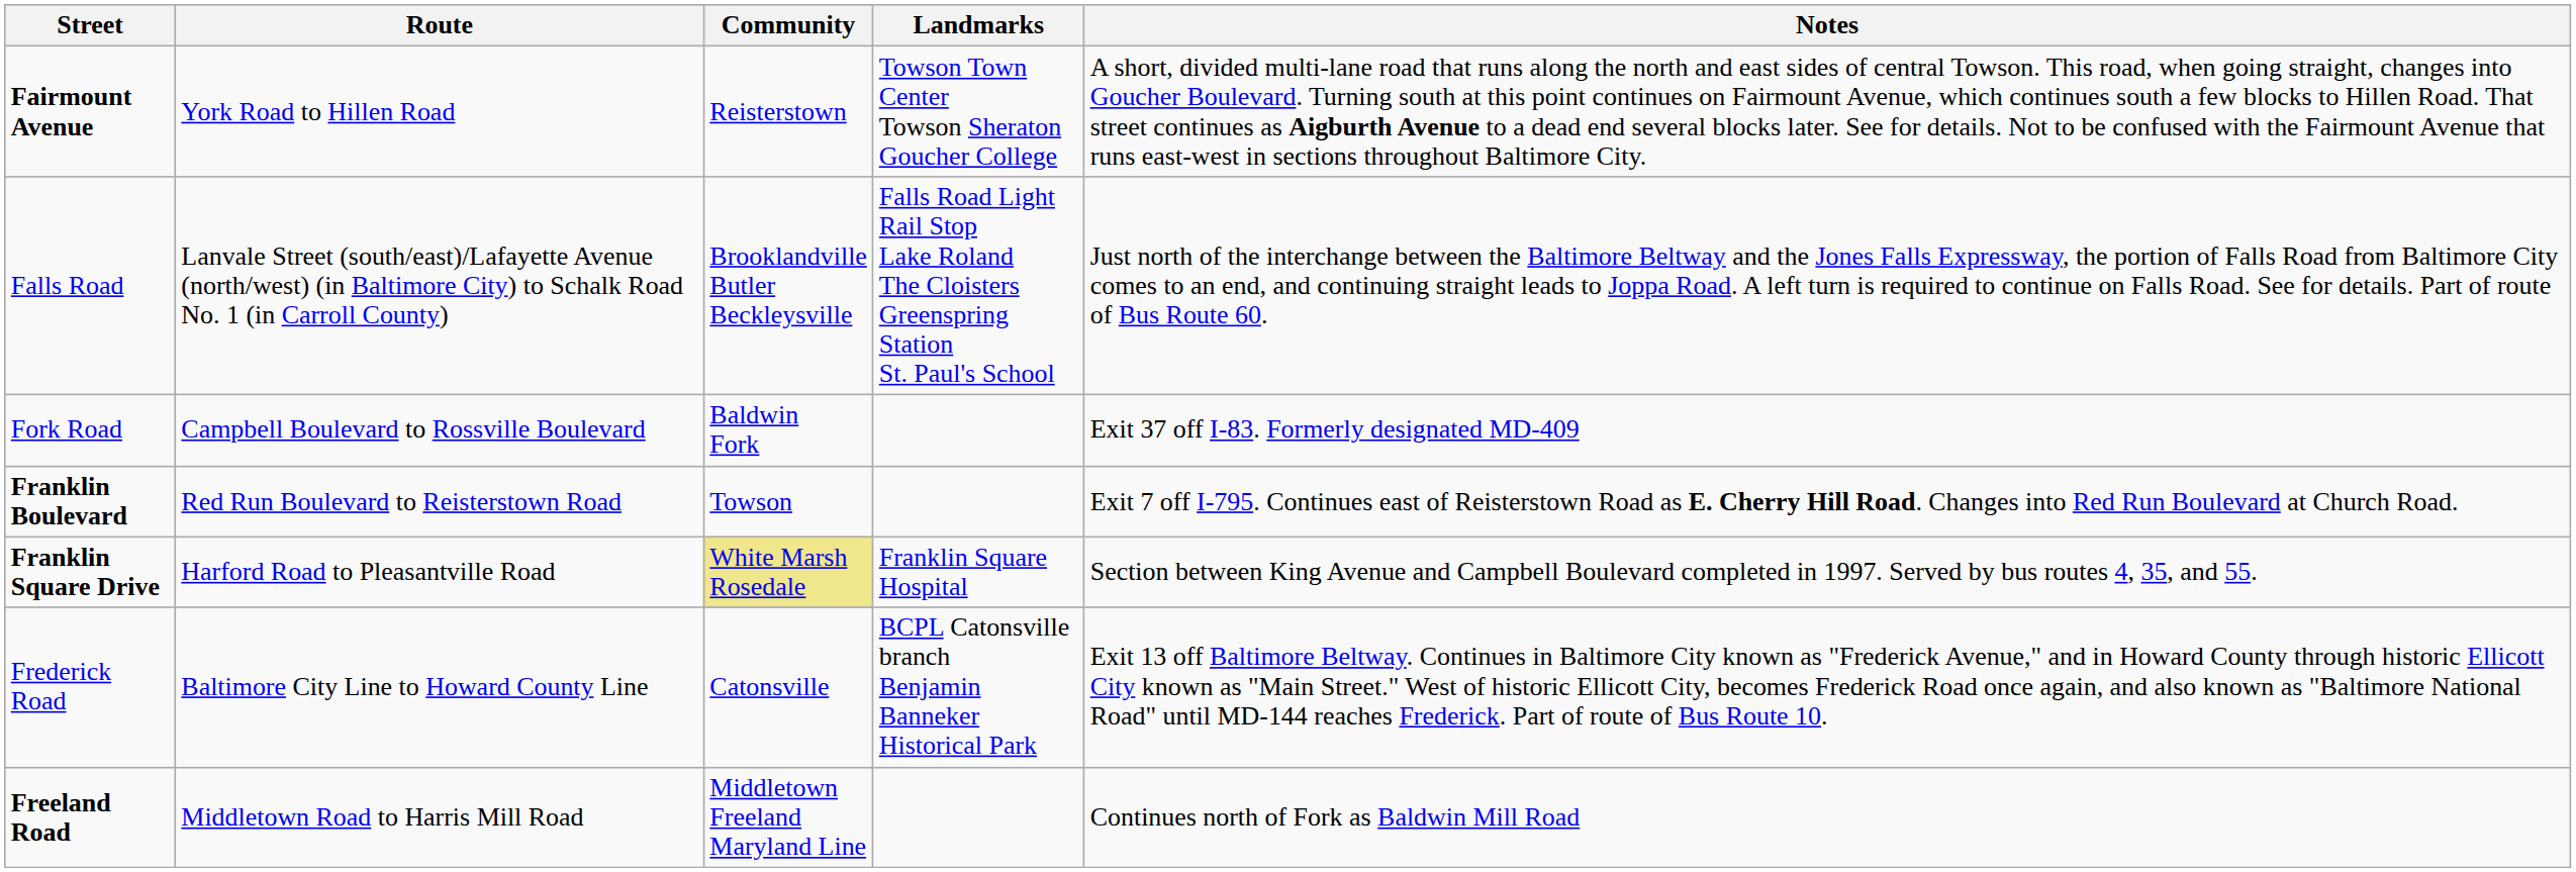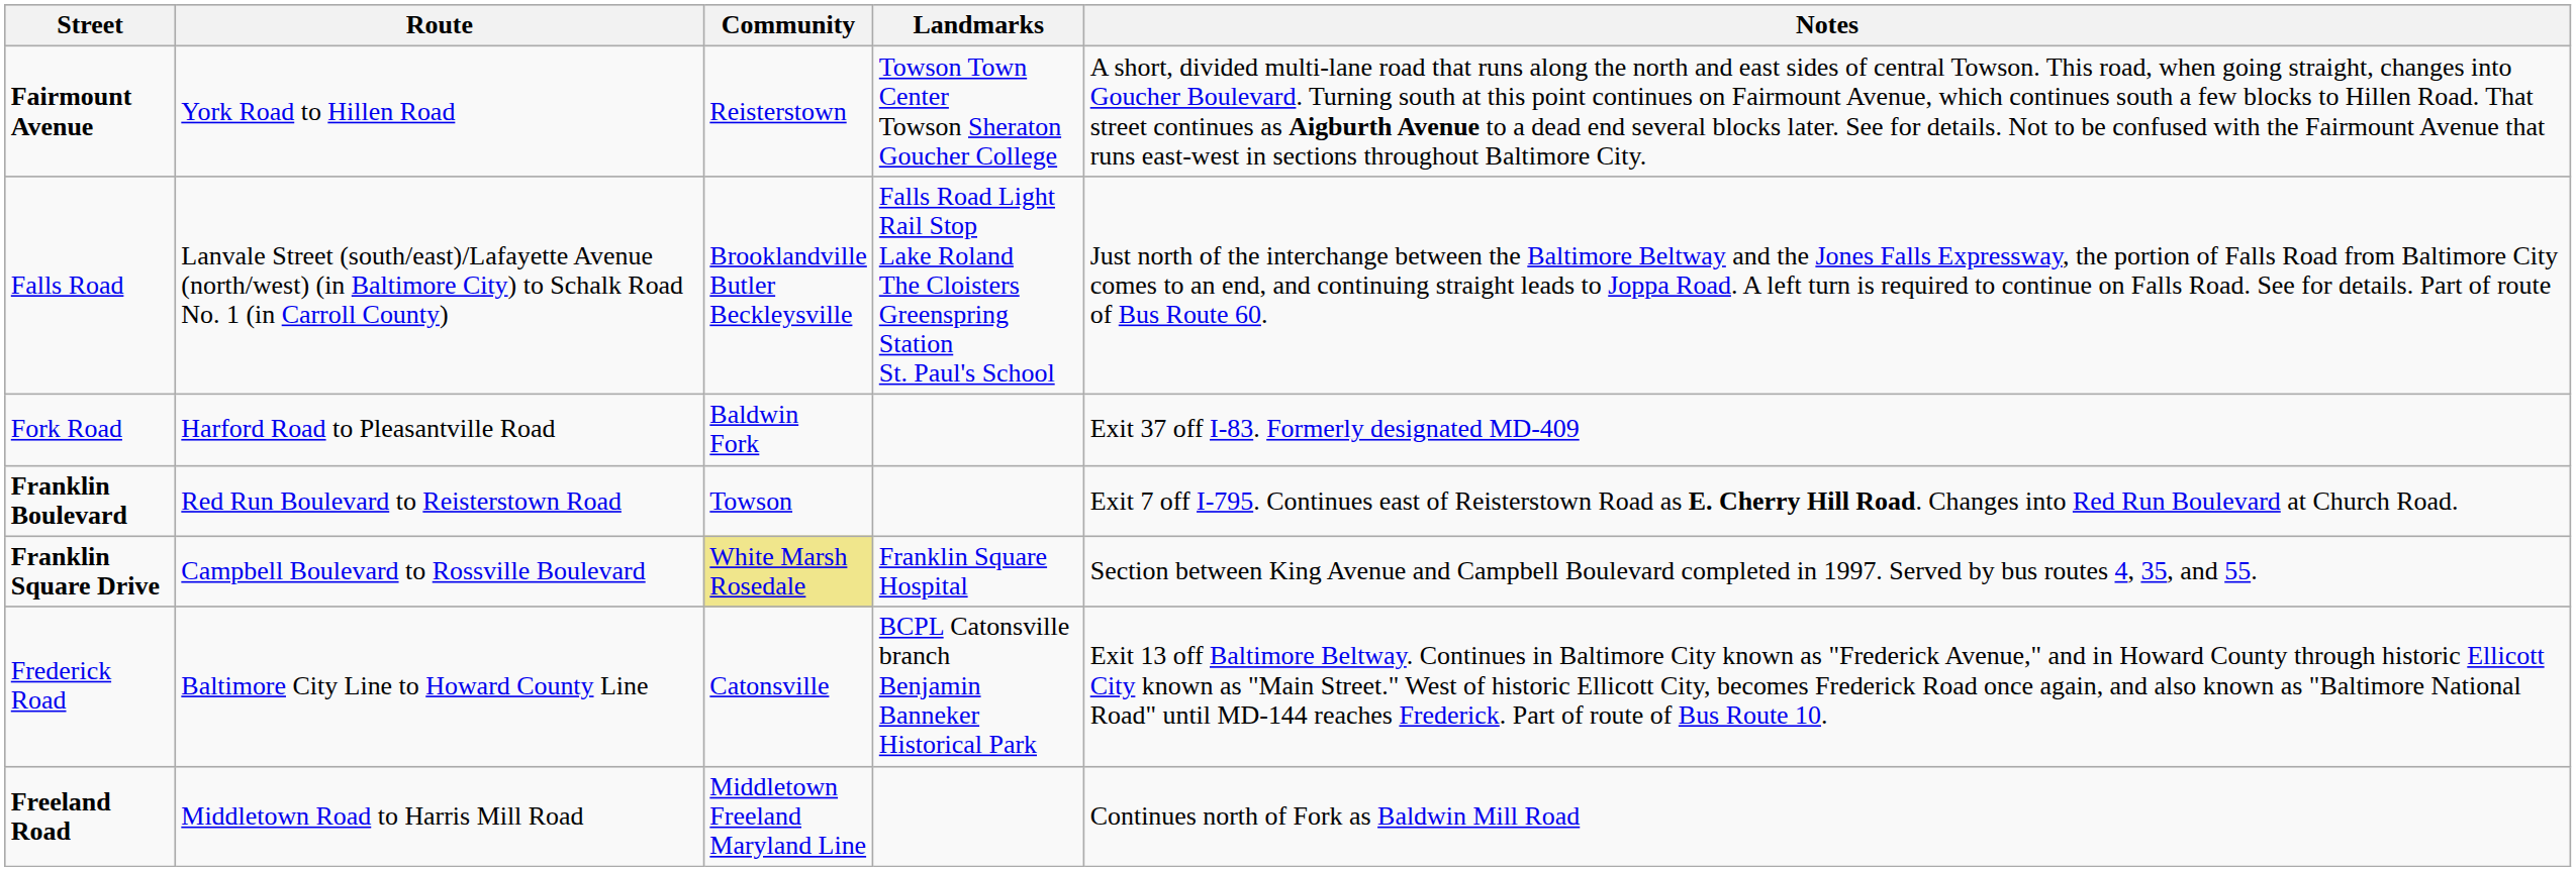Fork Road | Route: Campbell Boulevard to Rossville Boulevard -> Harford Road to Pleasantville Road
Franklin Square Drive | Route: Harford Road to Pleasantville Road -> Campbell Boulevard to Rossville Boulevard
